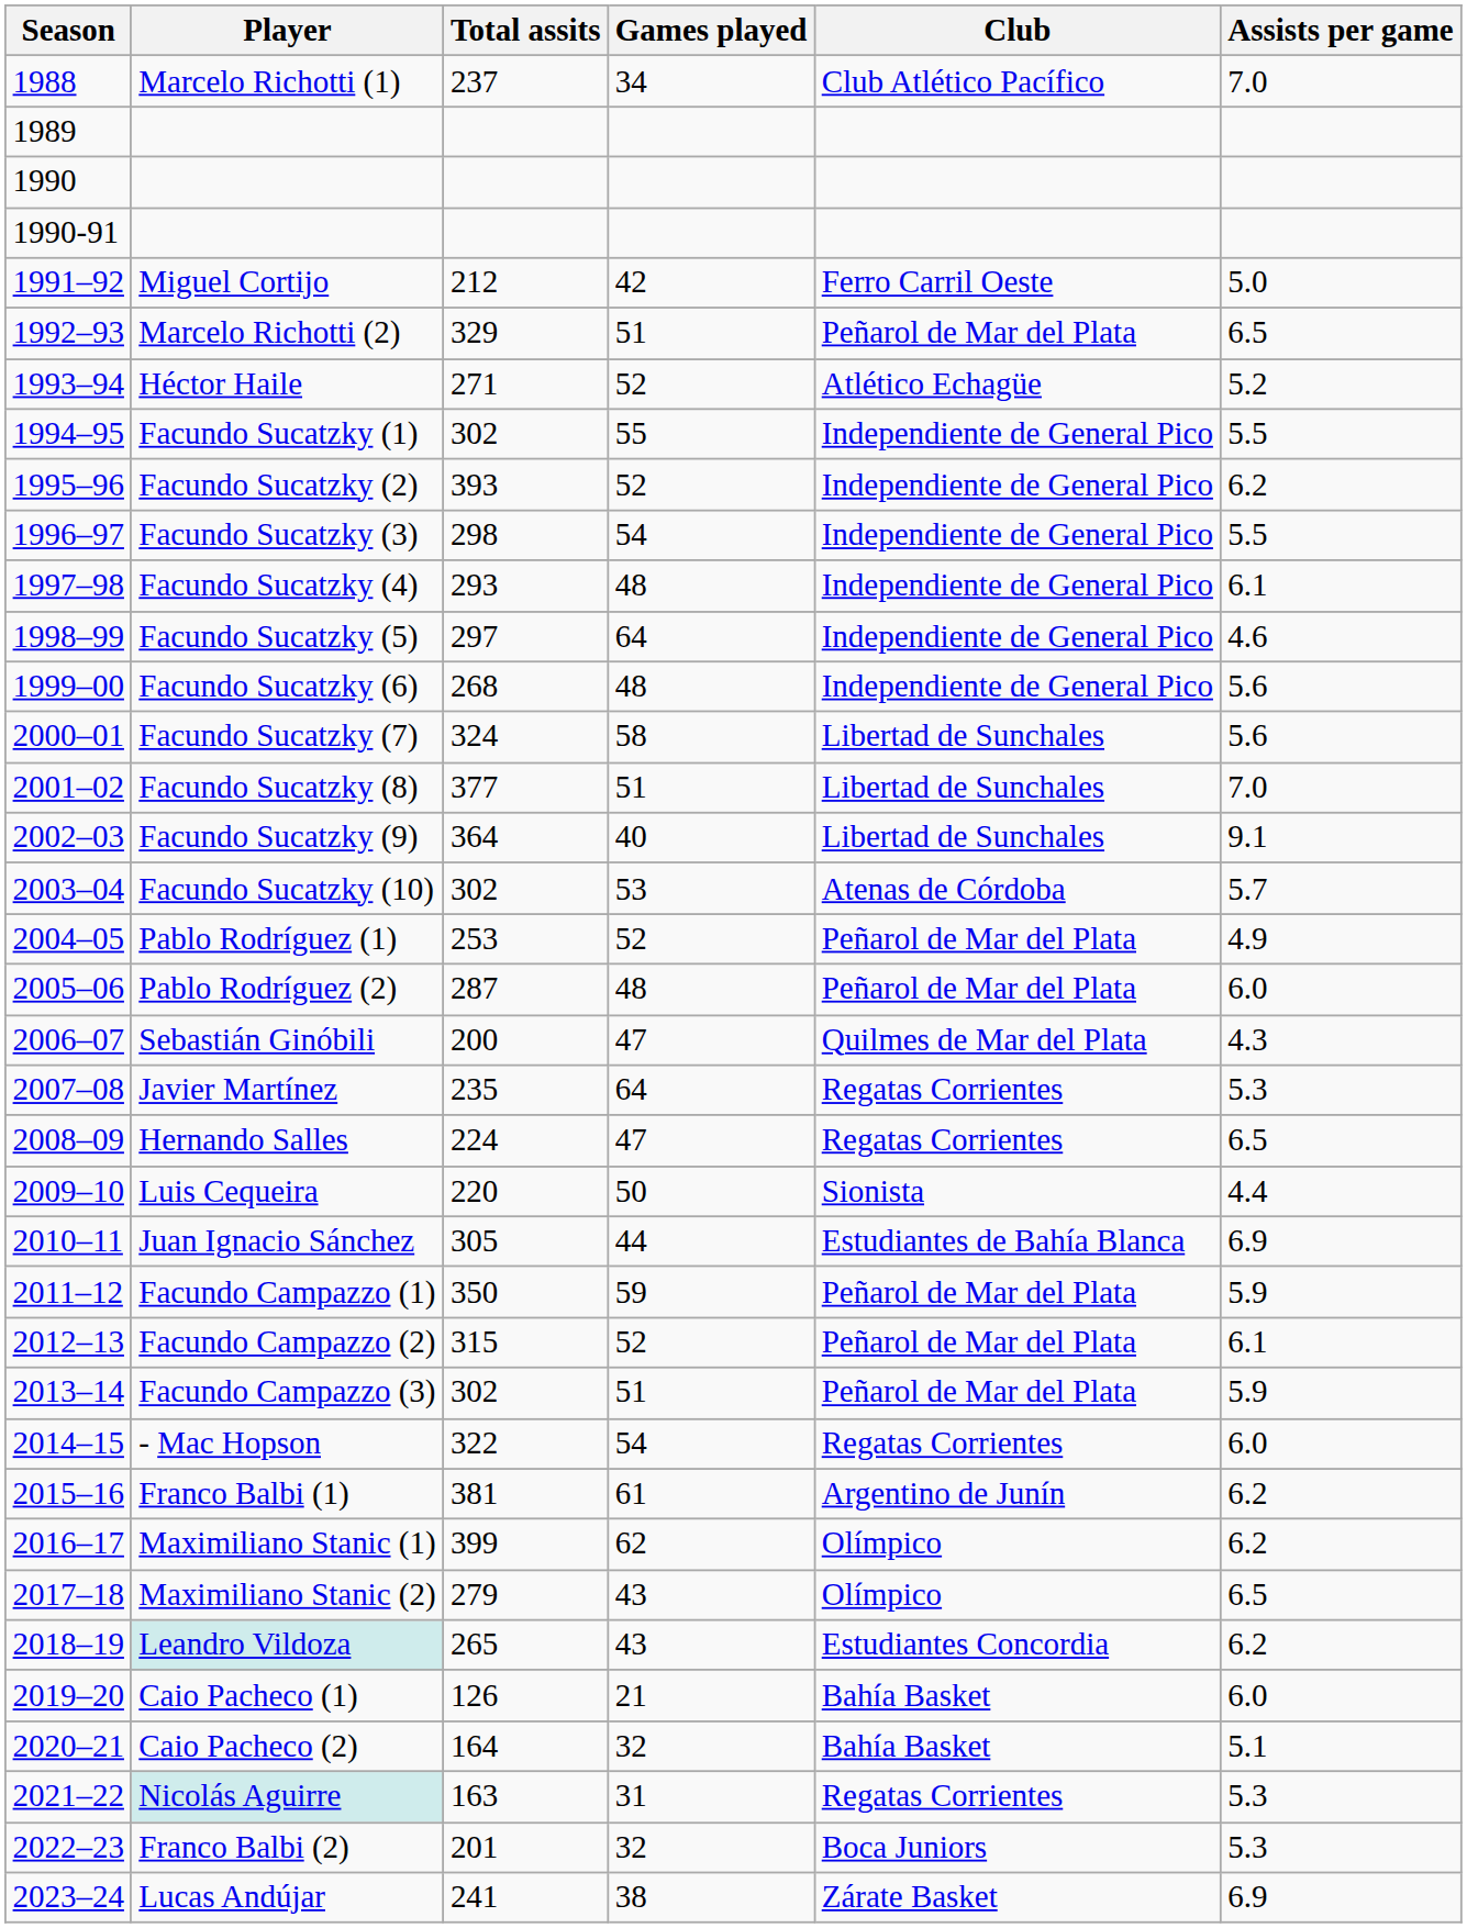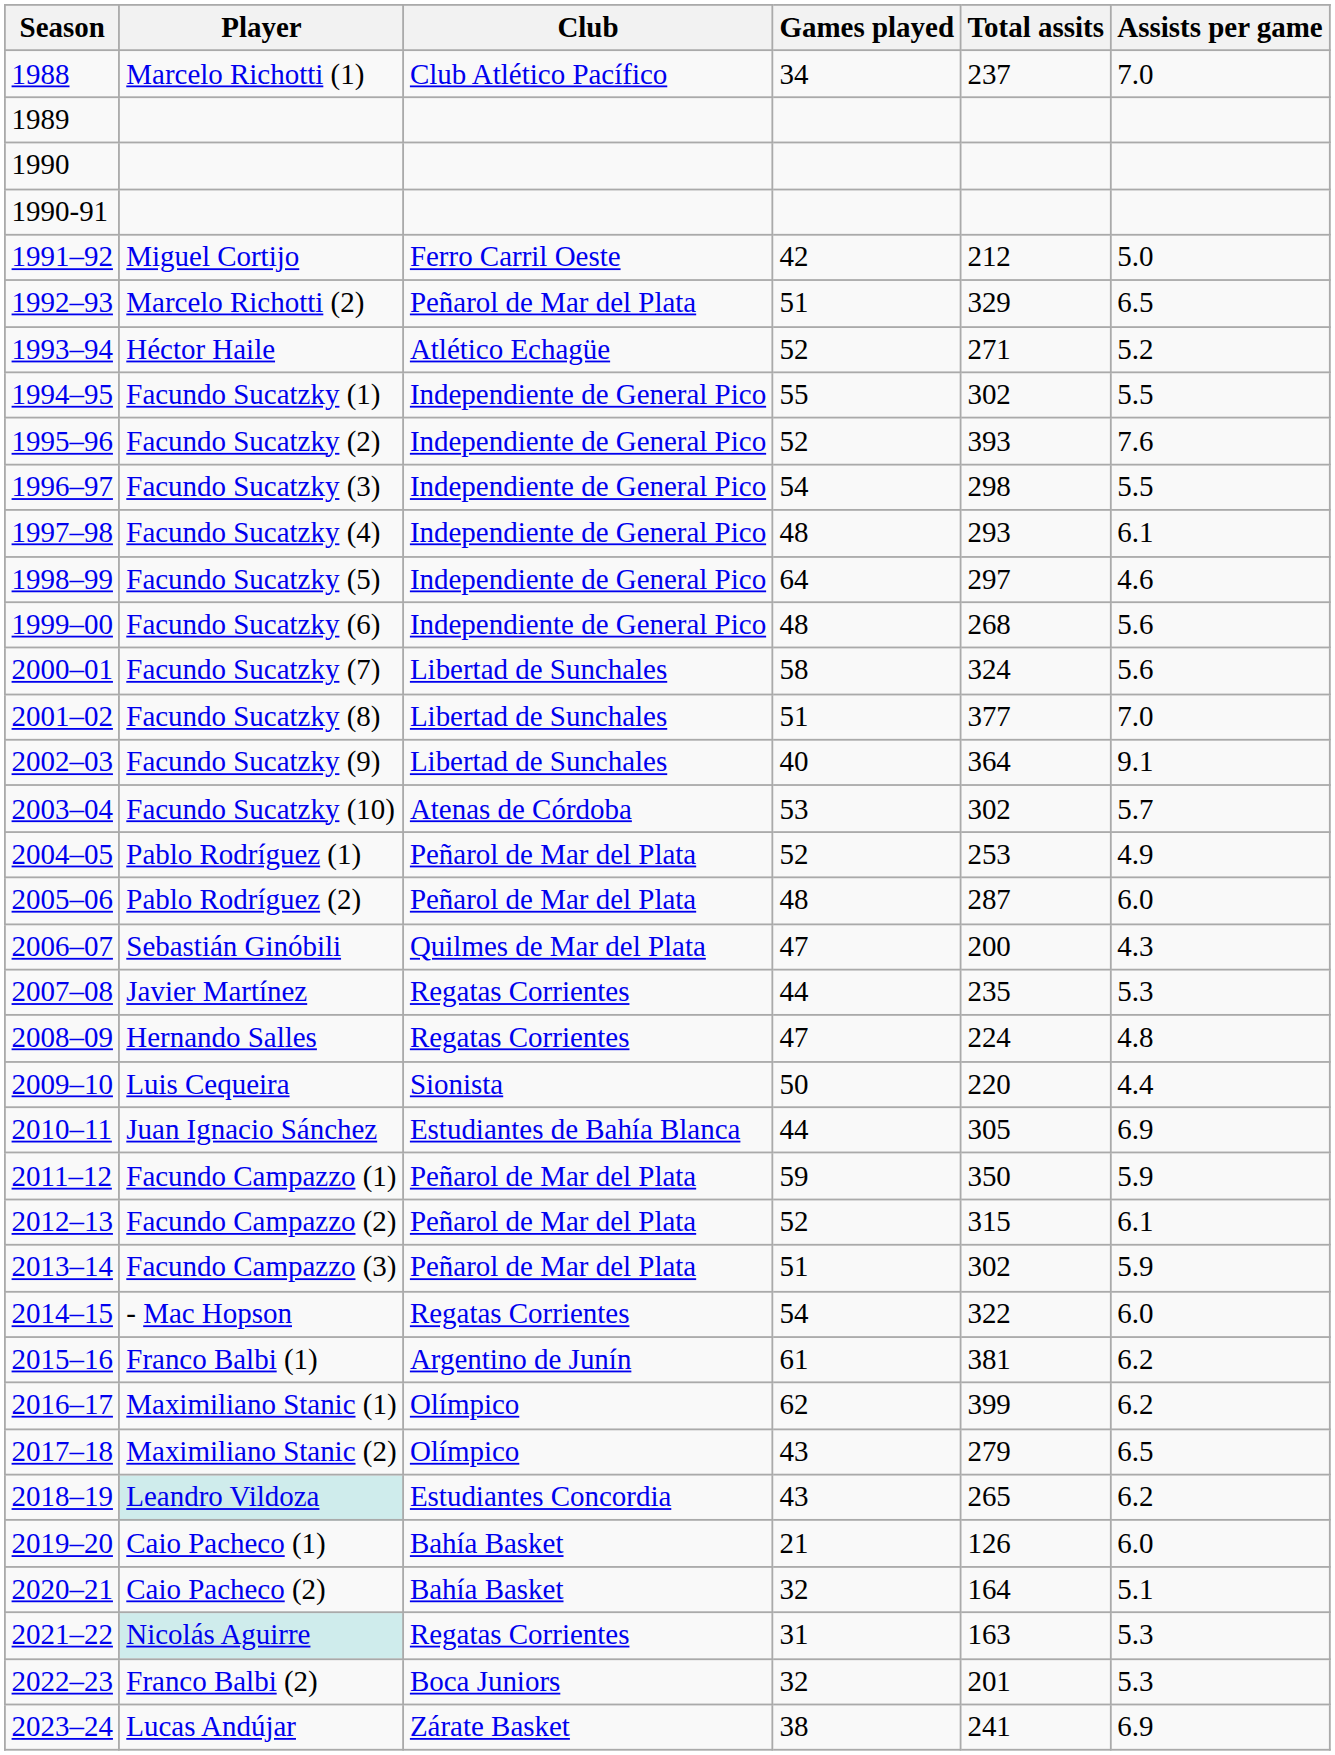columns swapped: Club <-> Total assits
Facundo Sucatzky (2) | Assists per game: 6.2 -> 7.6
Javier Martínez | Games played: 64 -> 44
Hernando Salles | Assists per game: 6.5 -> 4.8
